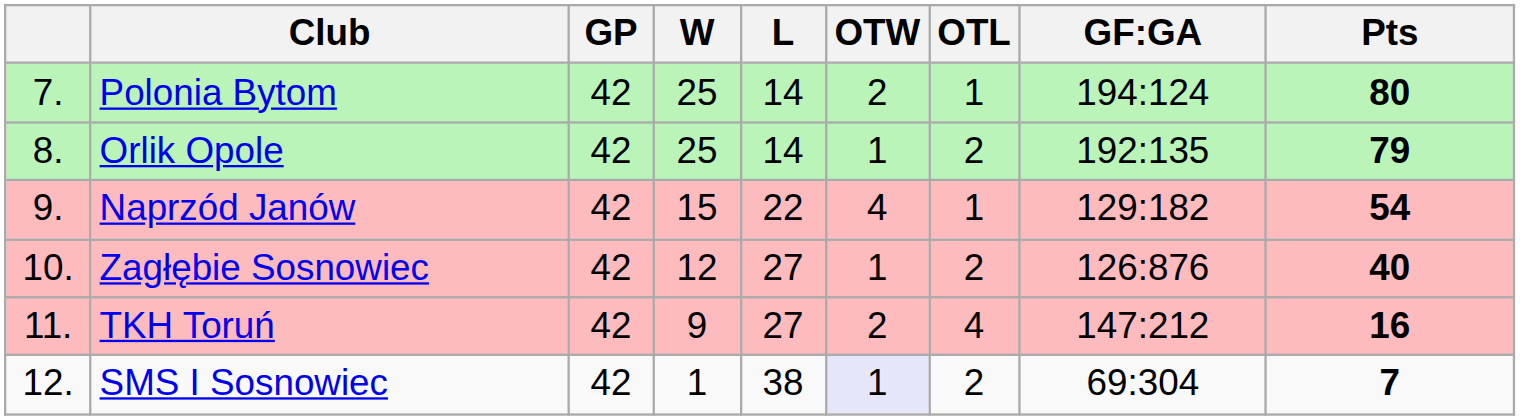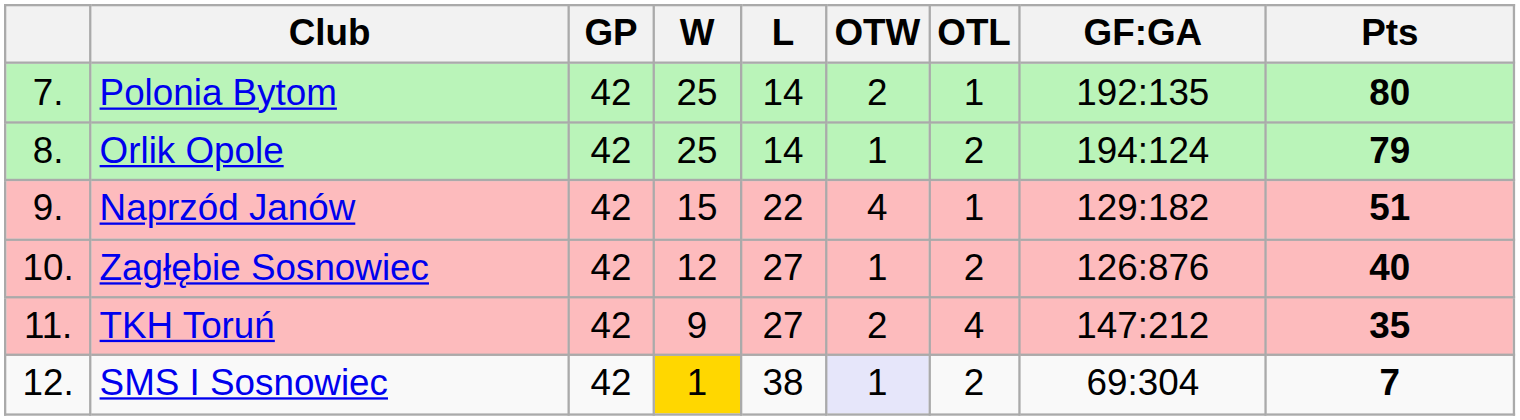Polonia Bytom | GF:GA: 194:124 -> 192:135
Orlik Opole | GF:GA: 192:135 -> 194:124
Naprzód Janów | Pts: 54 -> 51
TKH Toruń | Pts: 16 -> 35
SMS I Sosnowiec | W: no background -> gold background
